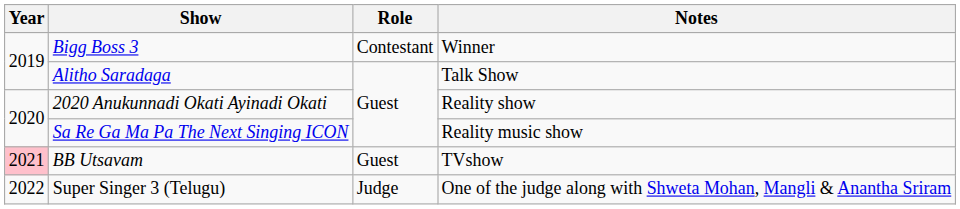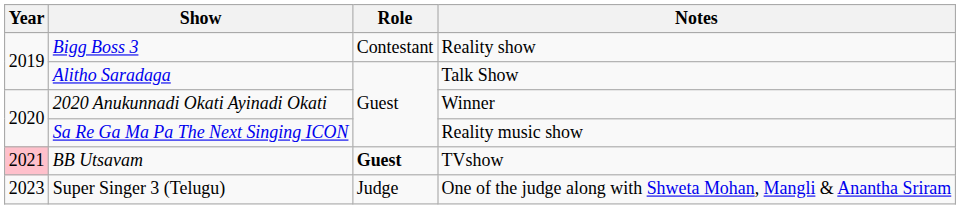Bigg Boss 3 | Notes: Winner -> Reality show
2020 Anukunnadi Okati Ayinadi Okati | Notes: Reality show -> Winner
BB Utsavam | Role: normal -> bold
Super Singer 3 (Telugu) | Year: 2022 -> 2023
